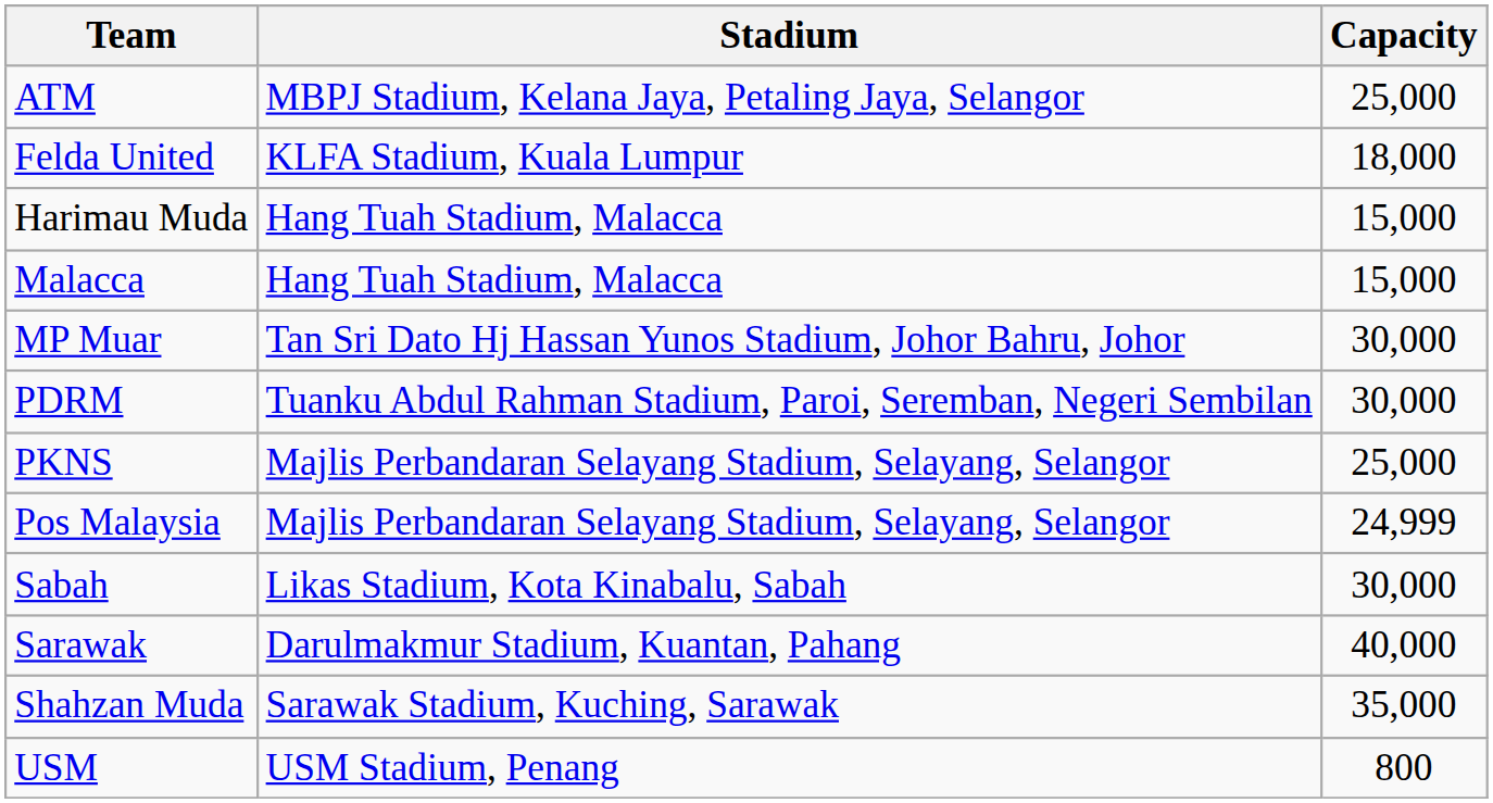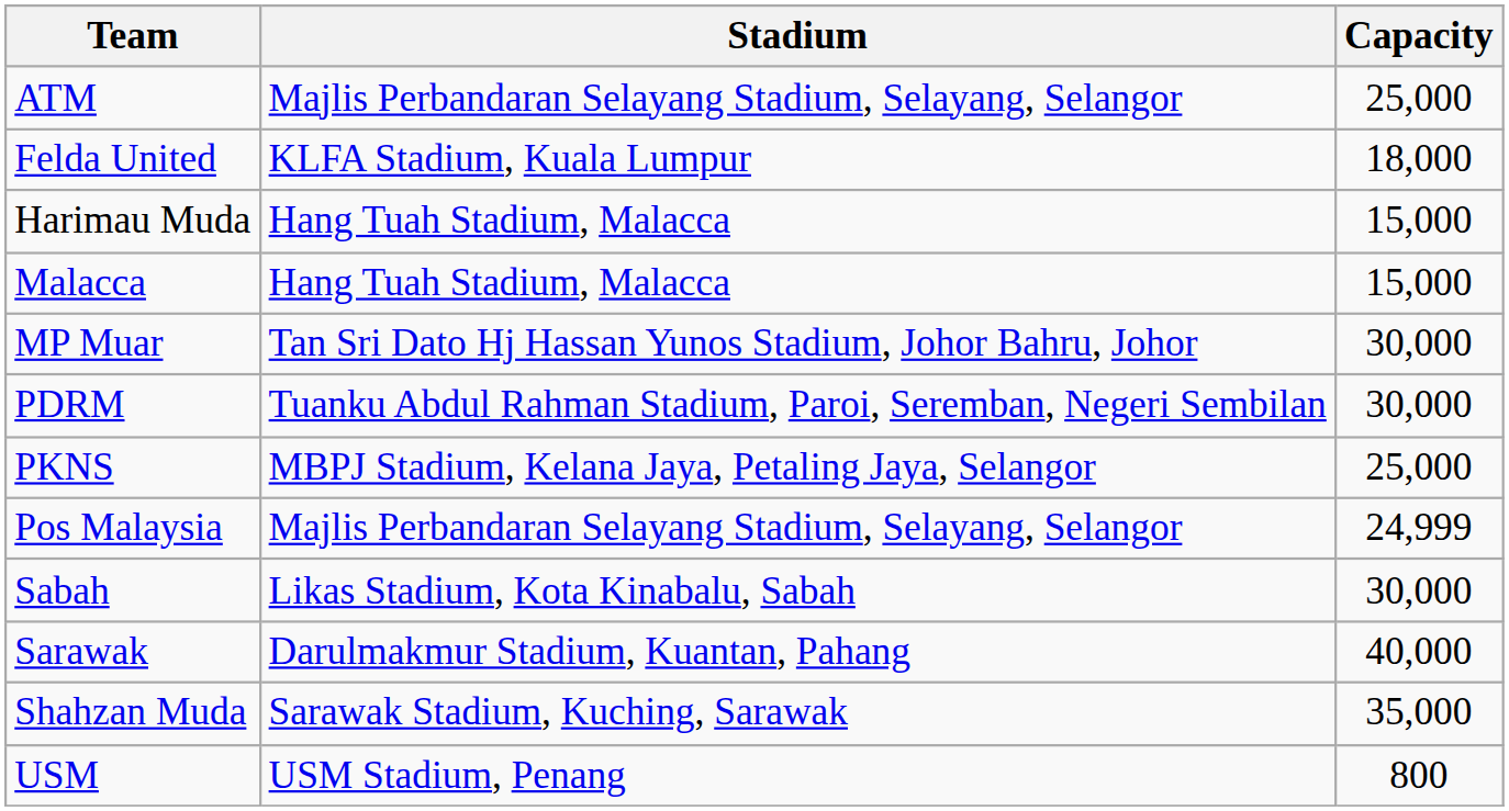ATM | Stadium: MBPJ Stadium, Kelana Jaya, Petaling Jaya, Selangor -> Majlis Perbandaran Selayang Stadium, Selayang, Selangor
PKNS | Stadium: Majlis Perbandaran Selayang Stadium, Selayang, Selangor -> MBPJ Stadium, Kelana Jaya, Petaling Jaya, Selangor
